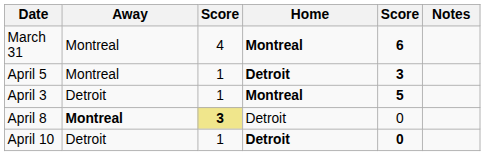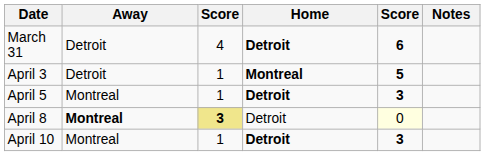March 31 | Away: Montreal -> Detroit
March 31 | Home: Montreal -> Detroit
rows swapped: April 3 <-> April 5
April 8 | column 5: no background -> lightyellow background
April 10 | Away: Detroit -> Montreal
April 10 | column 5: 0 -> 3
